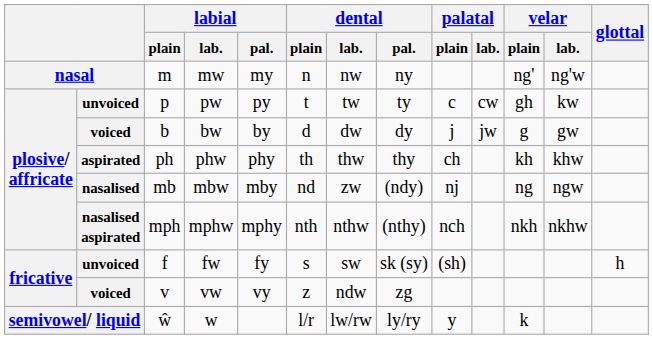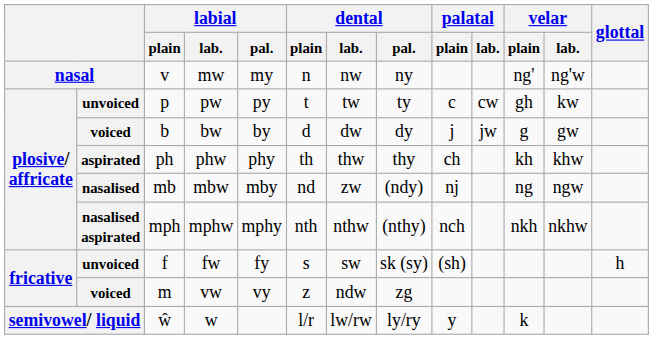mw | labial / plain: m -> v
vw | labial / plain: v -> m
